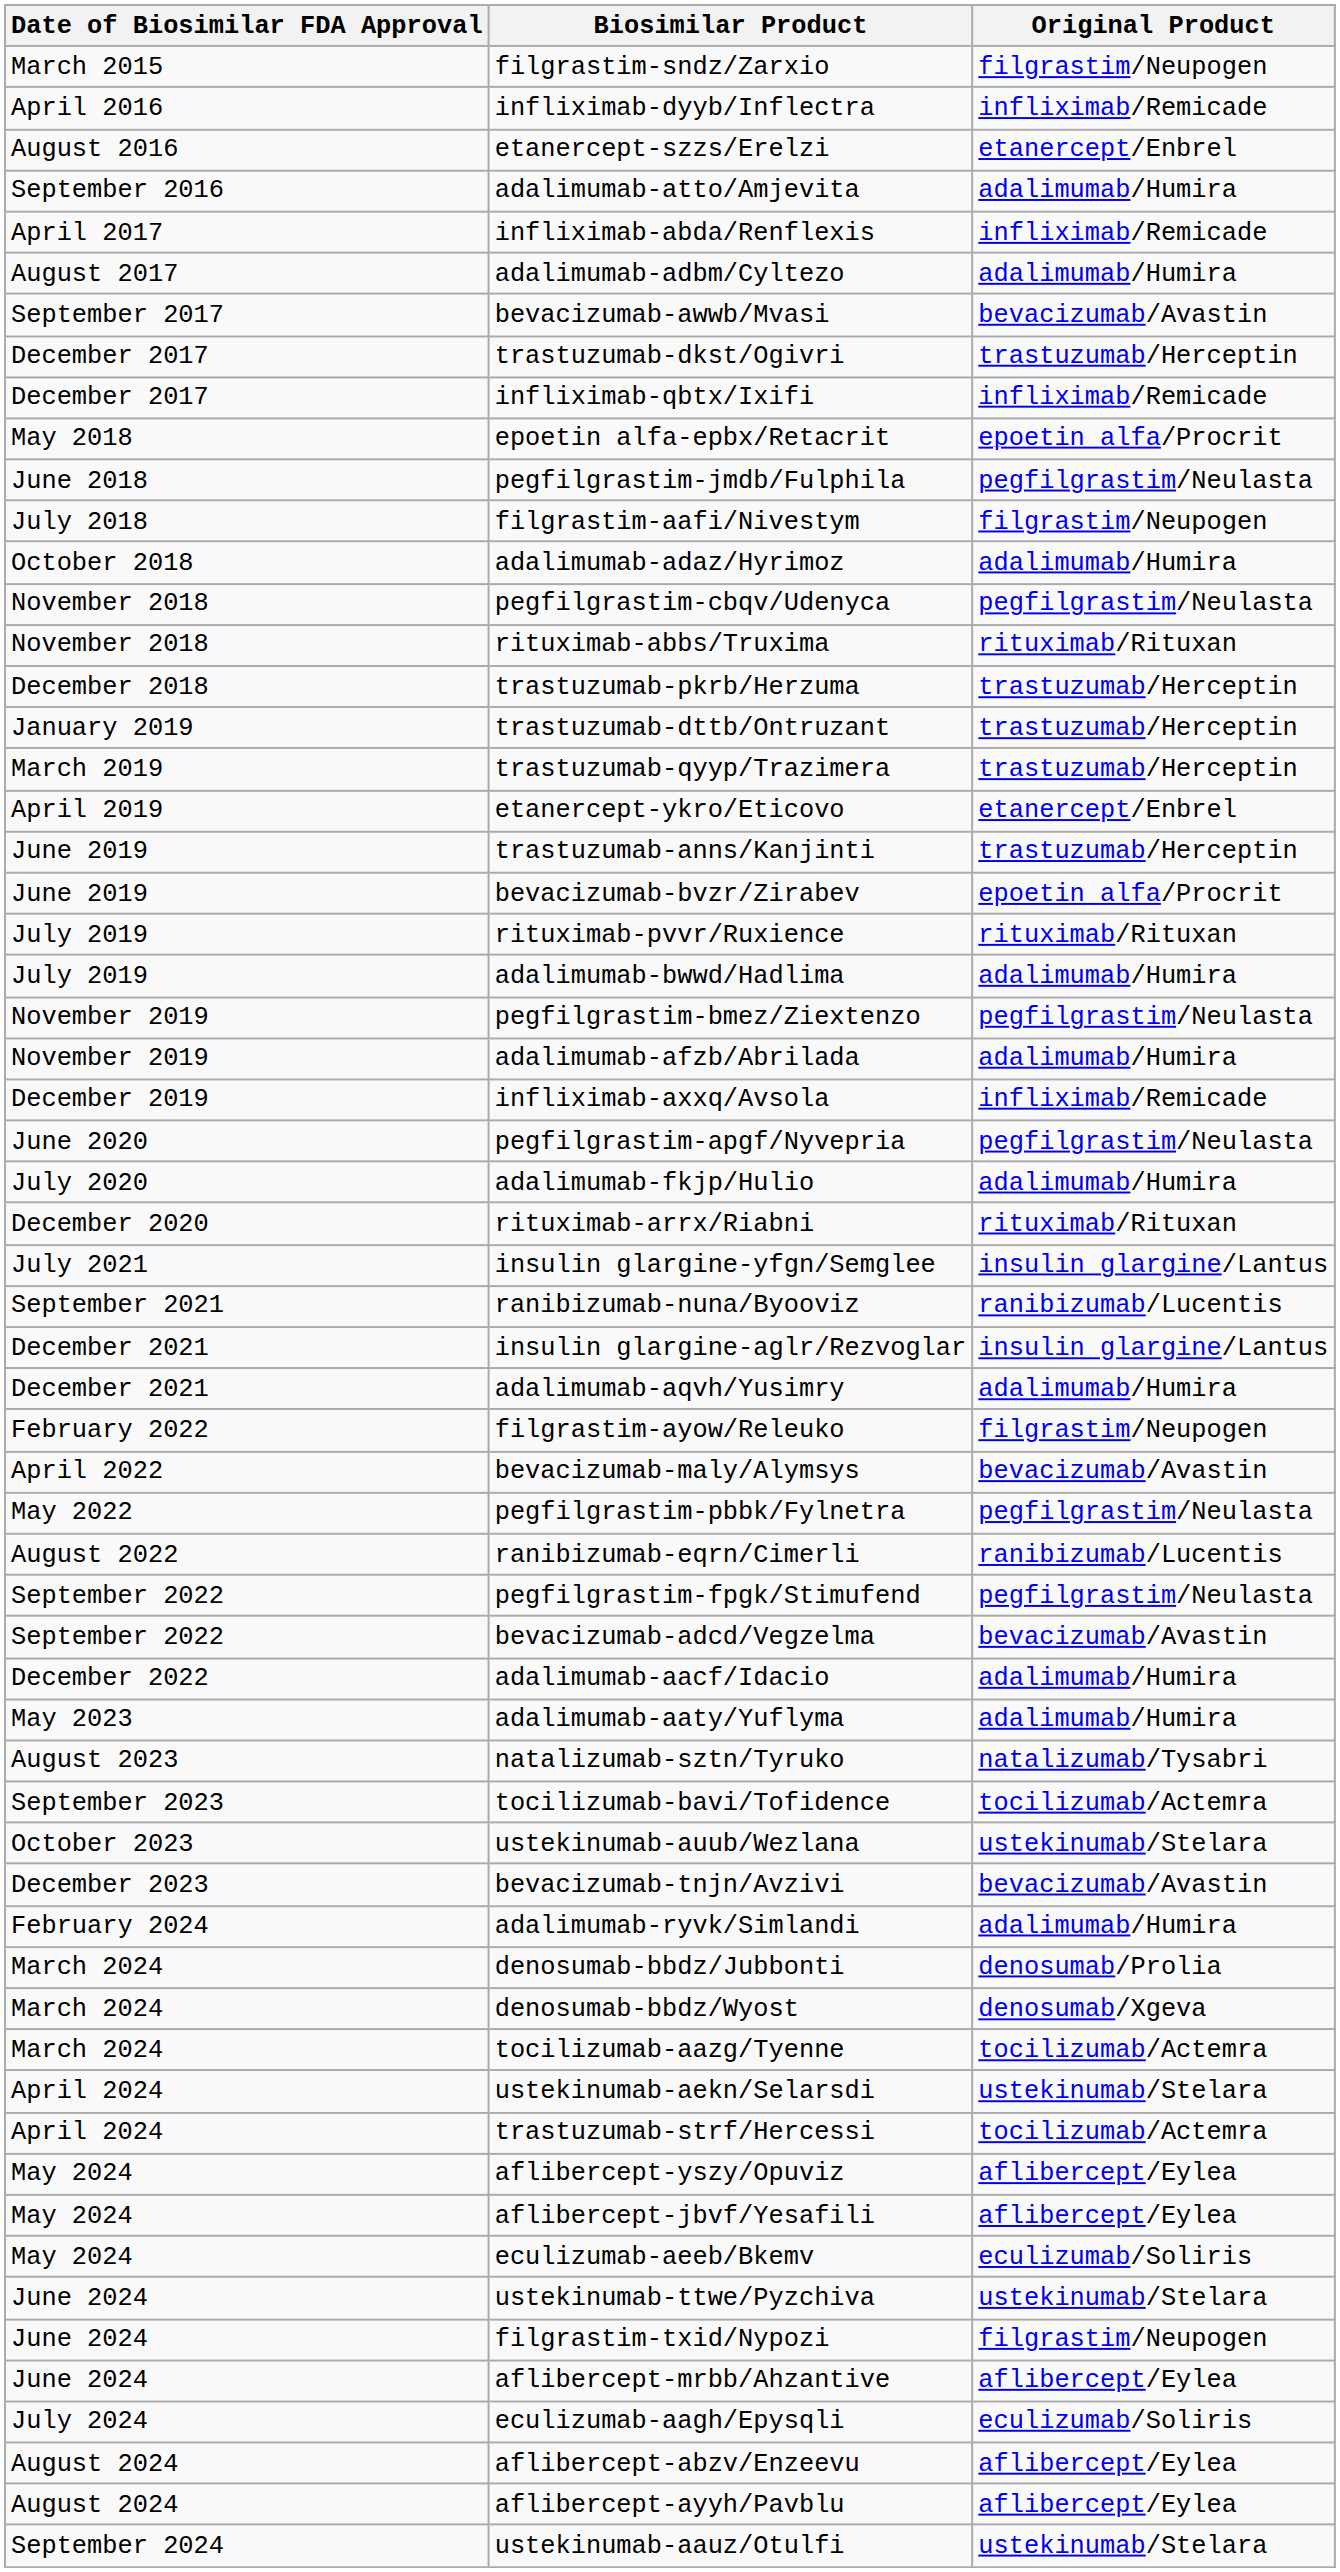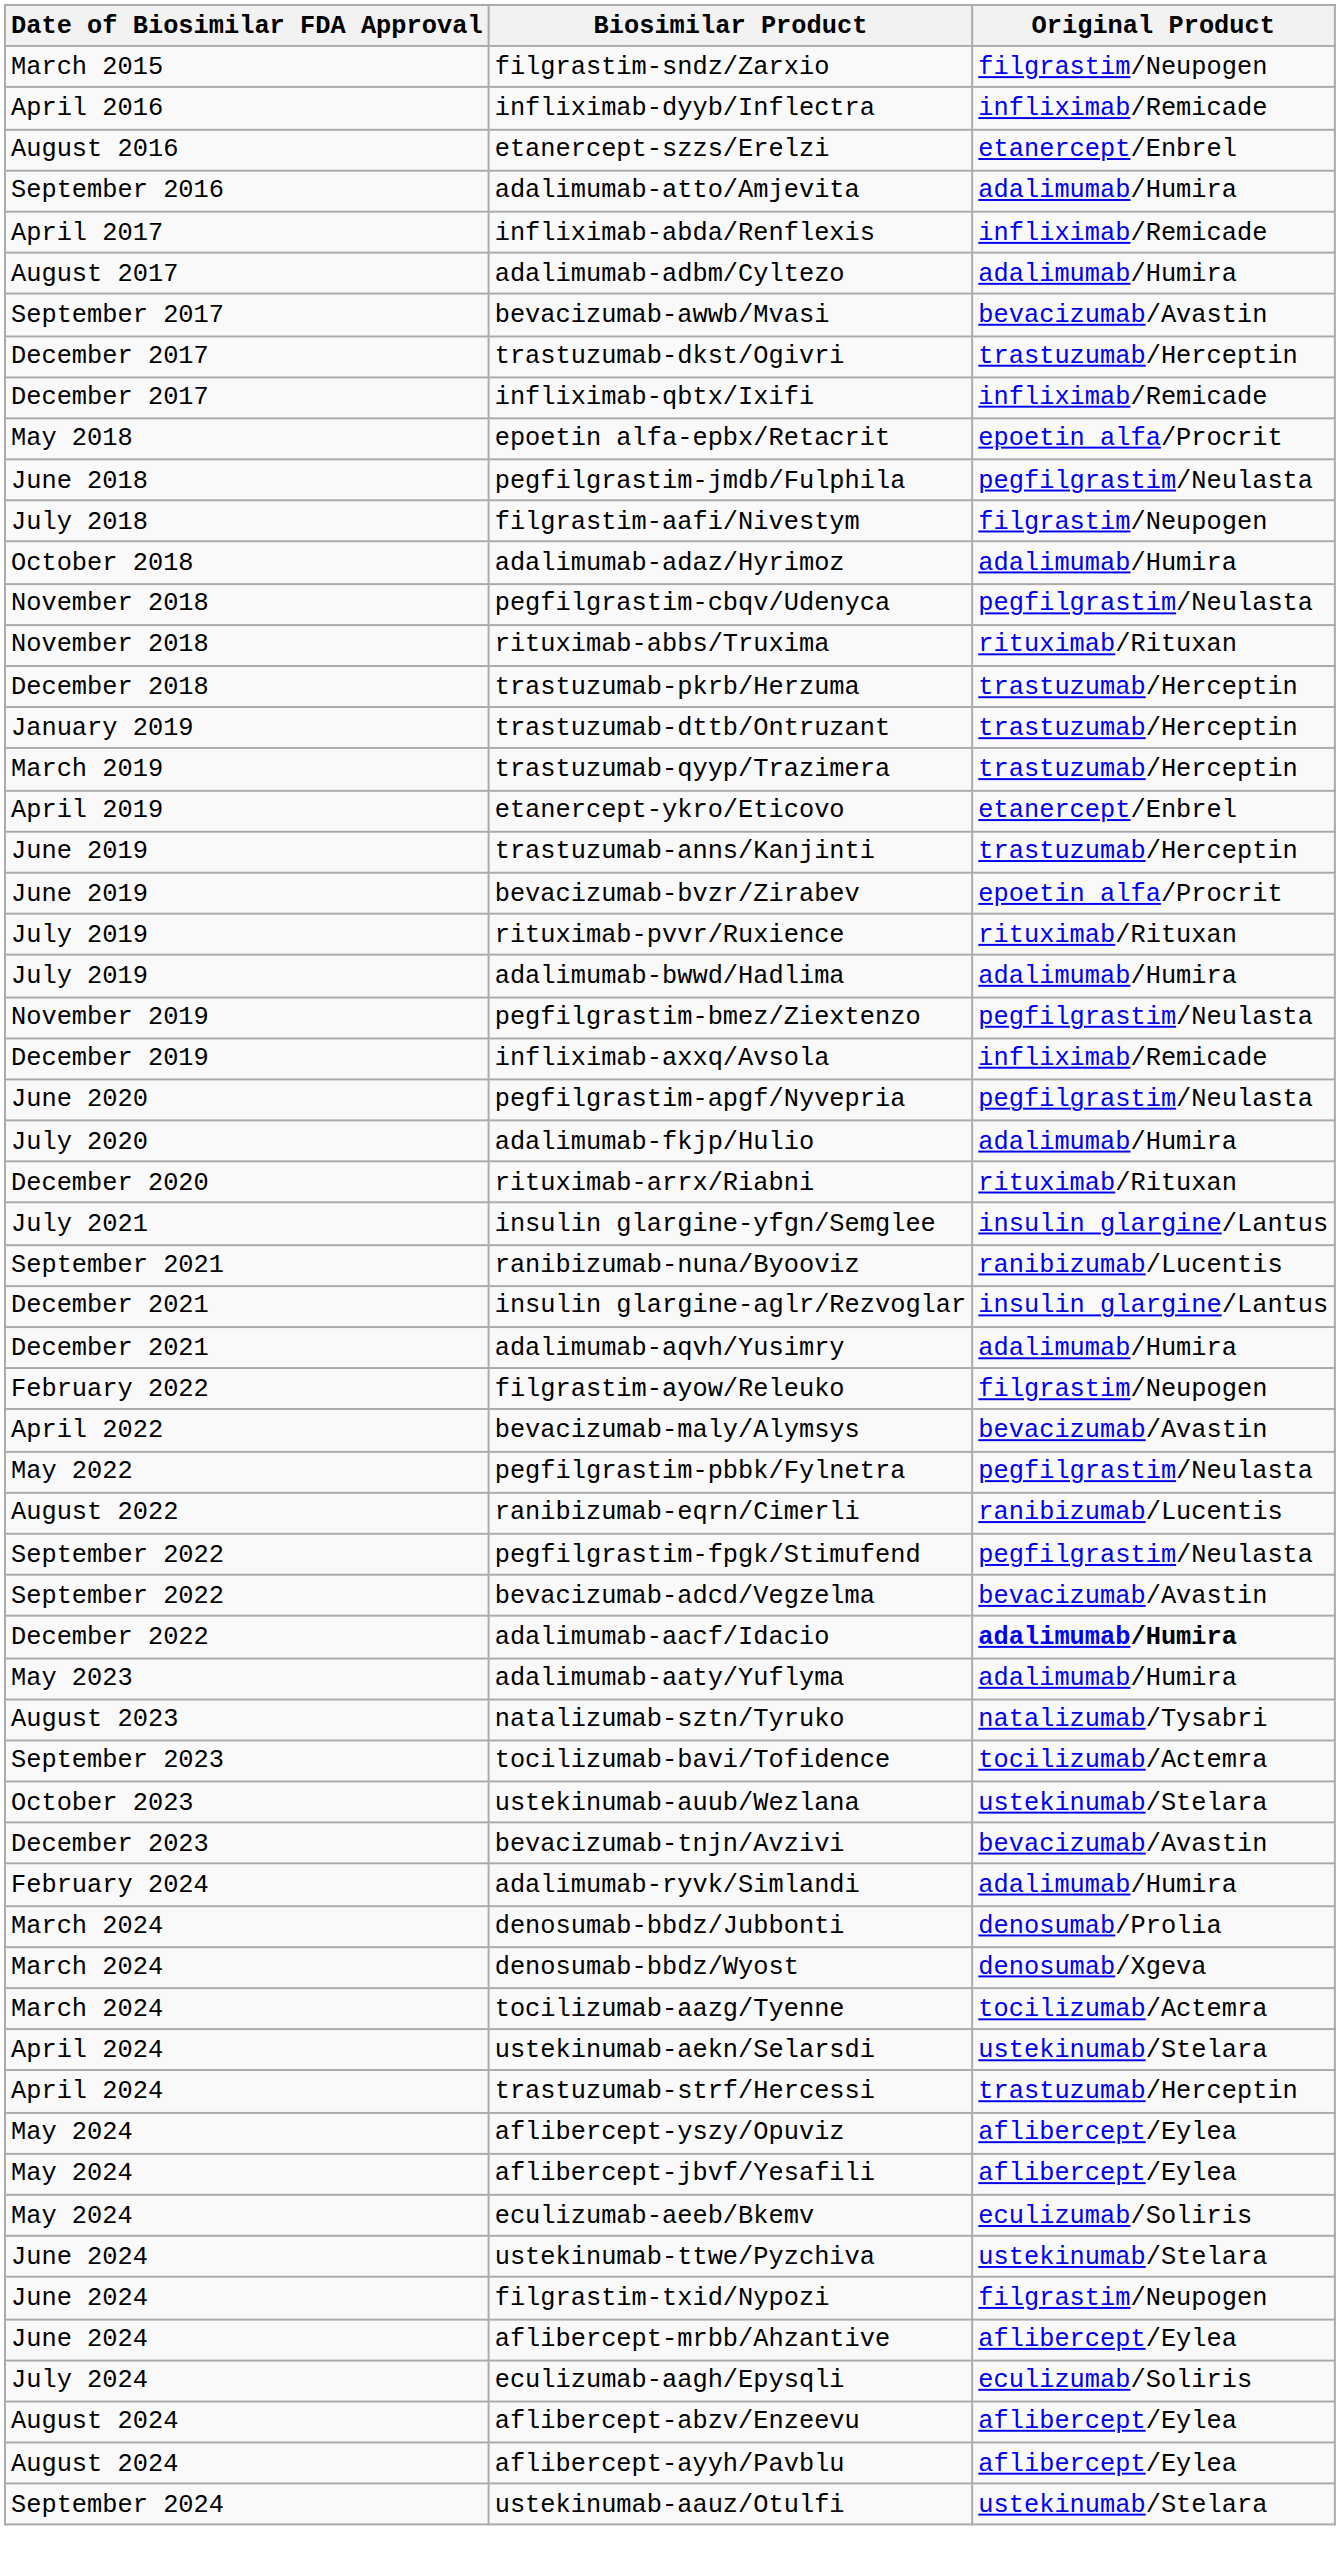- row: November 2019 | adalimumab-afzb/Abrilada | adalimumab/Humira
adalimumab-aacf/Idacio | Original Product: normal -> bold
trastuzumab-strf/Hercessi | Original Product: tocilizumab/Actemra -> trastuzumab/Herceptin
